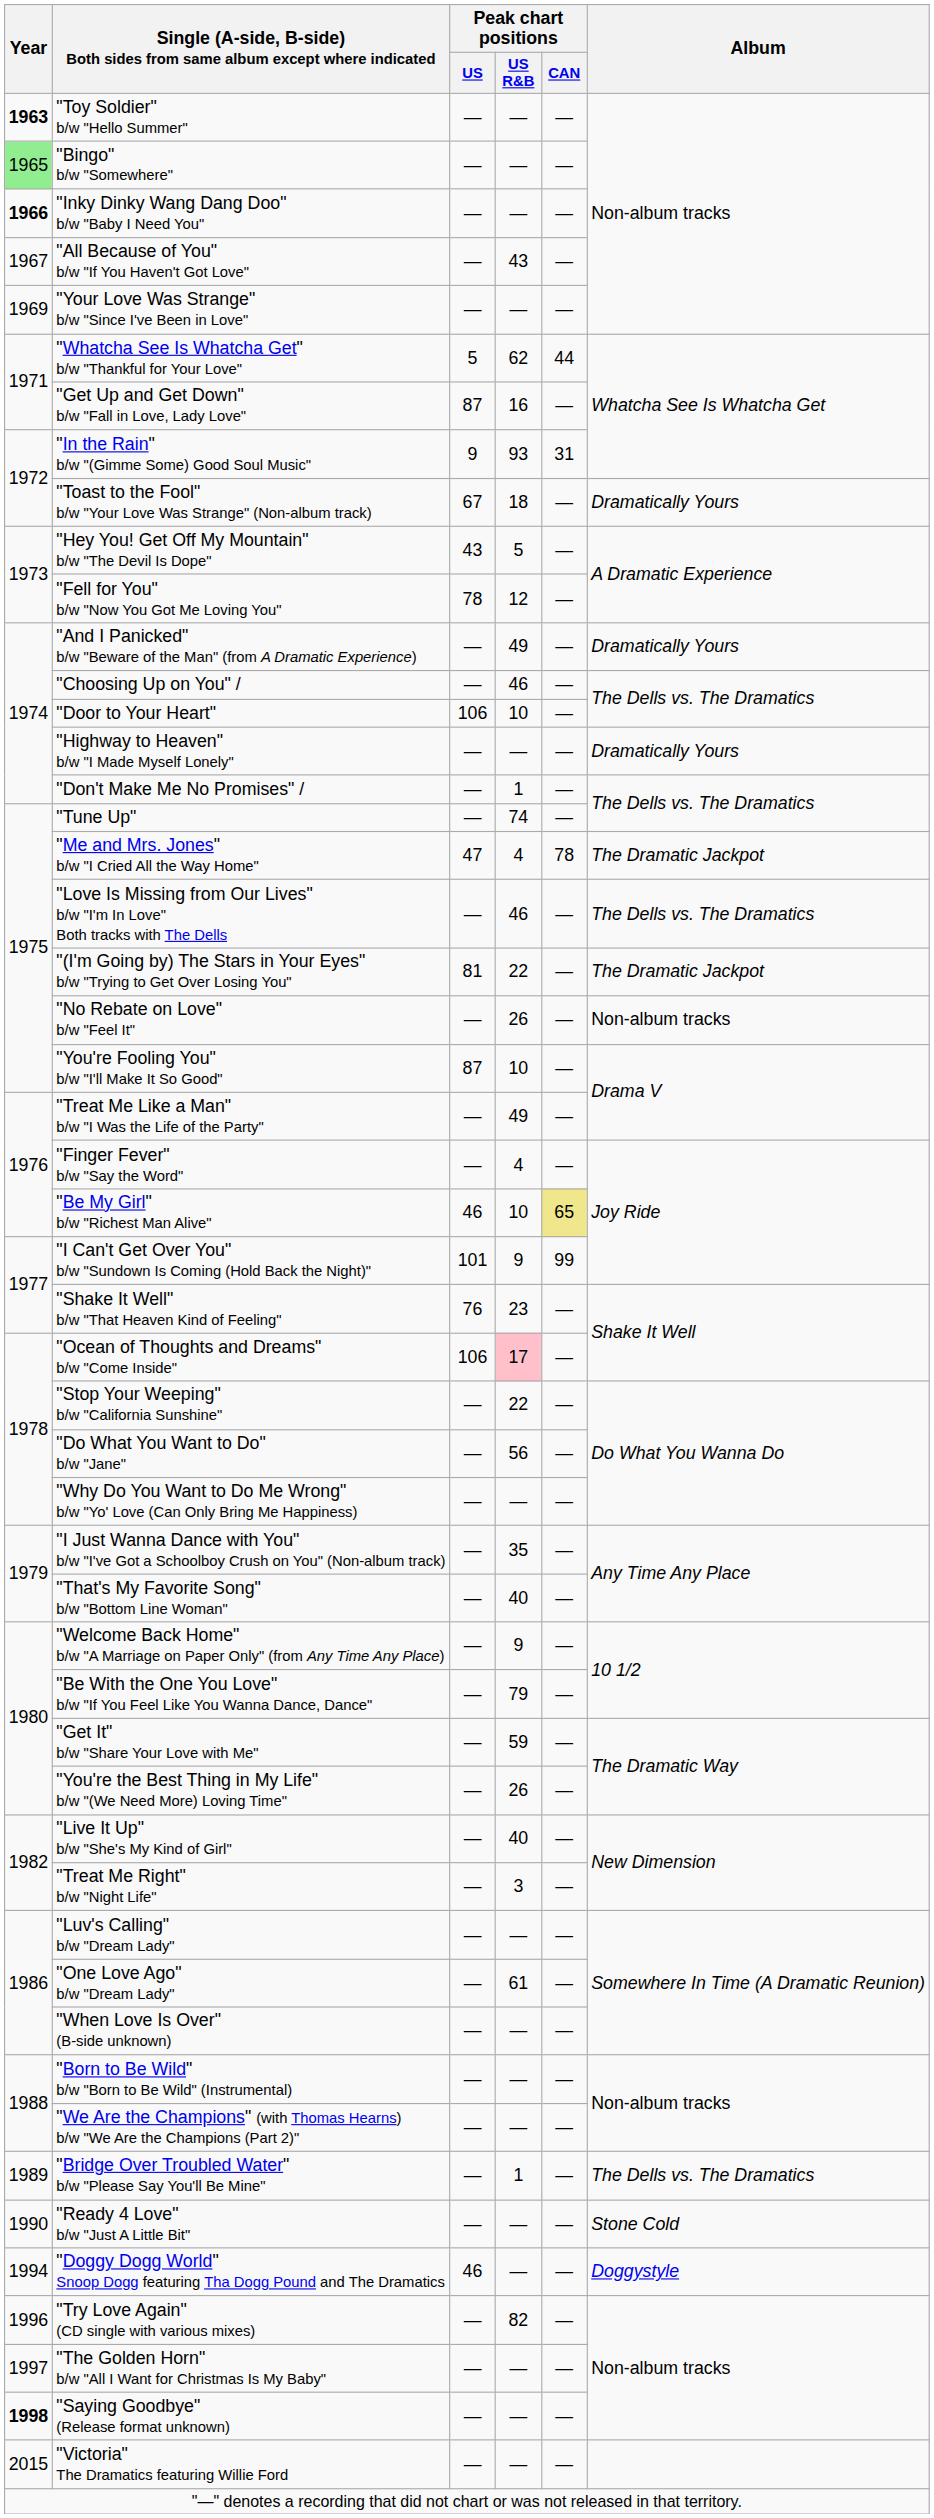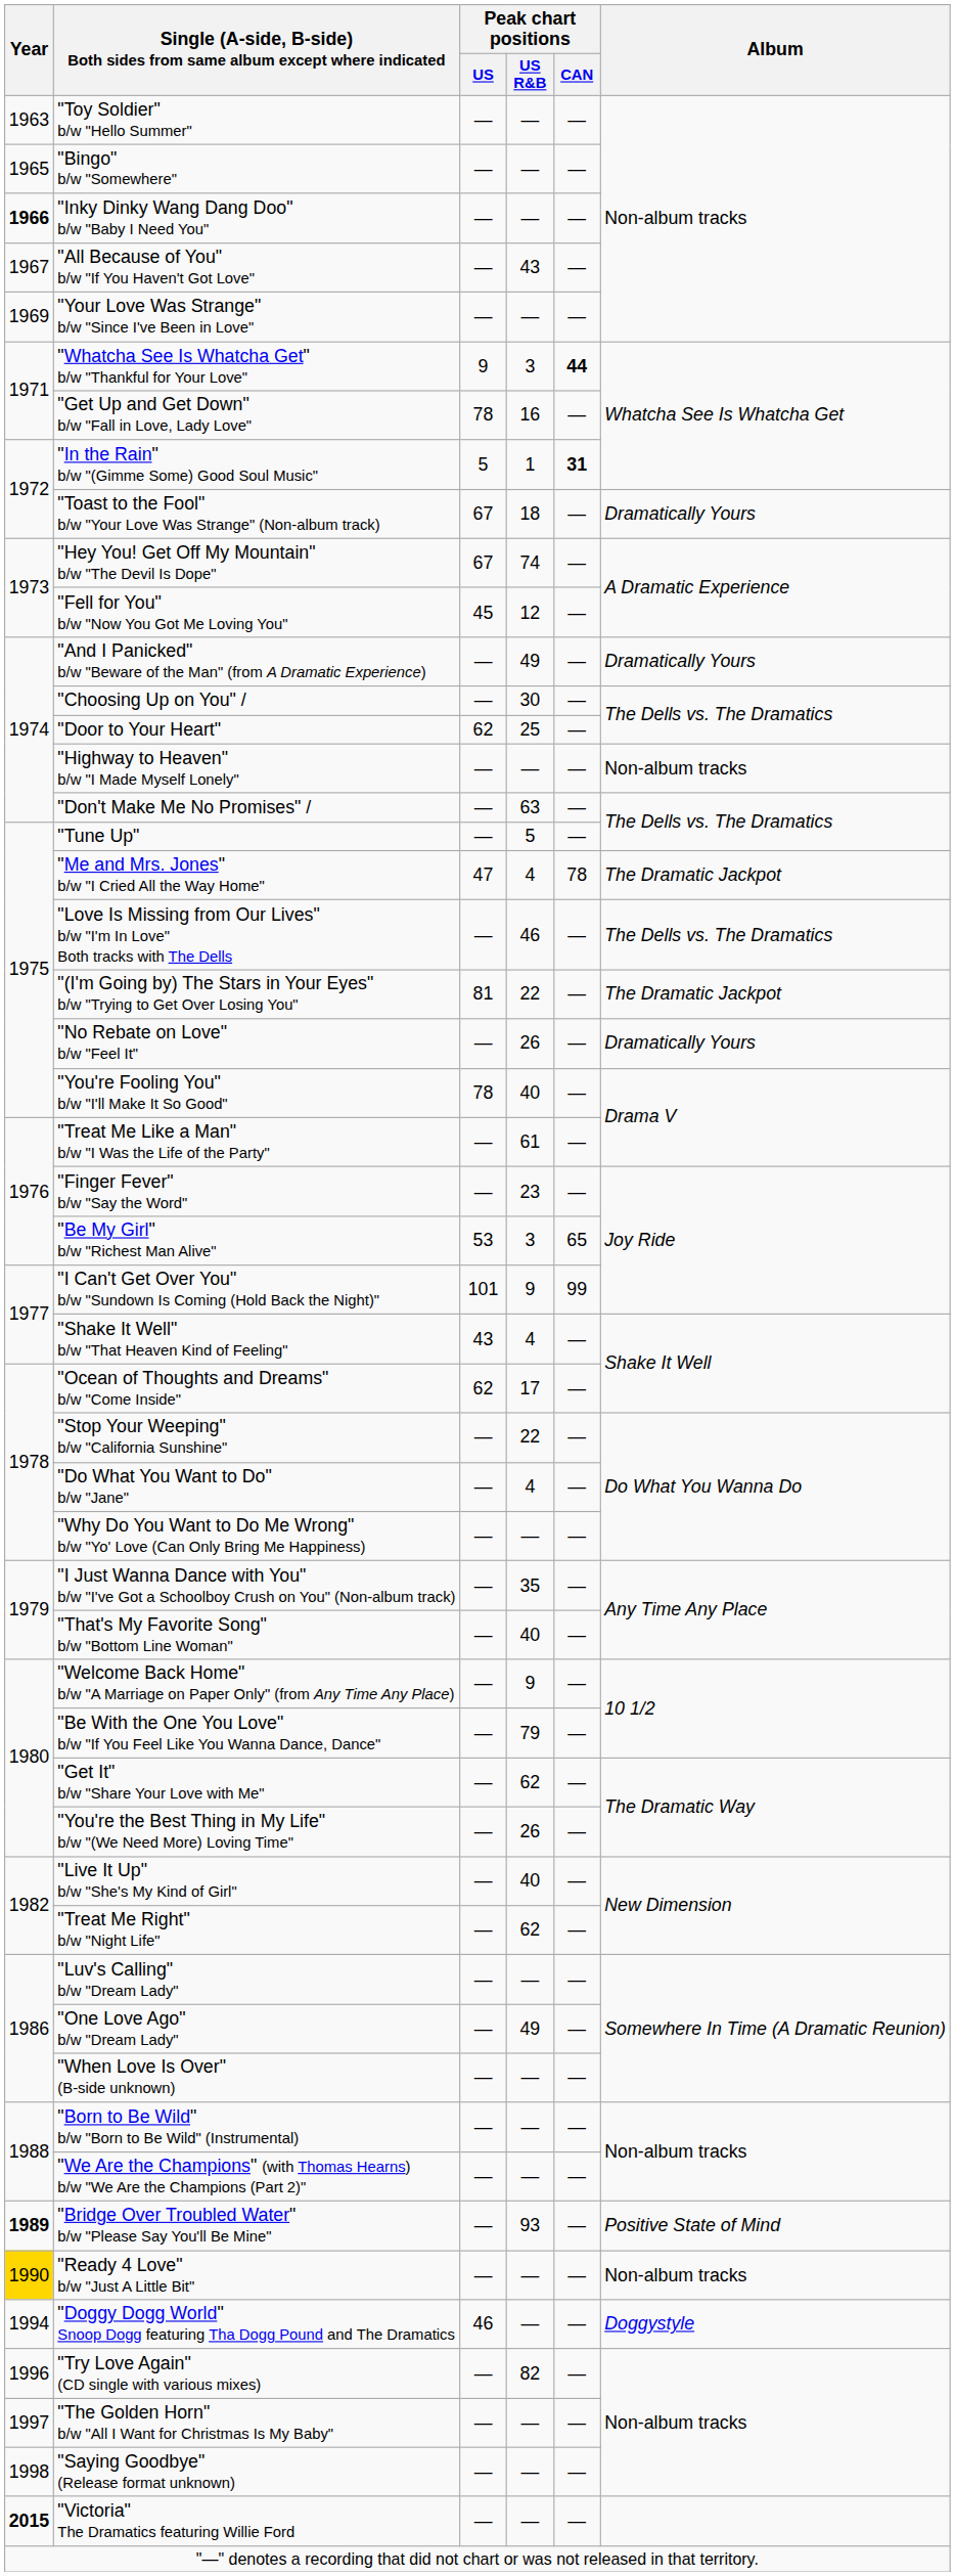"Toy Soldier" b/w "Hello Summer" | Year: bold -> normal
"Bingo" b/w "Somewhere" | Year: lightgreen background -> no background
"Whatcha See Is Whatcha Get" b/w "Thankful for Your Love" | Peak chart positions / US: 5 -> 9
"Whatcha See Is Whatcha Get" b/w "Thankful for Your Love" | Peak chart positions / US R&B: 62 -> 3
"Whatcha See Is Whatcha Get" b/w "Thankful for Your Love" | Peak chart positions / CAN: normal -> bold
"Get Up and Get Down" b/w "Fall in Love, Lady Love" | Peak chart positions / US: 87 -> 78
"In the Rain" b/w "(Gimme Some) Good Soul Music" | Peak chart positions / US: 9 -> 5
"In the Rain" b/w "(Gimme Some) Good Soul Music" | Peak chart positions / US R&B: 93 -> 1
"In the Rain" b/w "(Gimme Some) Good Soul Music" | Peak chart positions / CAN: normal -> bold
"Hey You! Get Off My Mountain" b/w "The Devil Is Dope" | Peak chart positions / US: 43 -> 67
"Hey You! Get Off My Mountain" b/w "The Devil Is Dope" | Peak chart positions / US R&B: 5 -> 74
"Fell for You" b/w "Now You Got Me Loving You" | Peak chart positions / US: 78 -> 45
"Choosing Up on You" / | Peak chart positions / US R&B: 46 -> 30
"Door to Your Heart" | Peak chart positions / US: 106 -> 62
"Door to Your Heart" | Peak chart positions / US R&B: 10 -> 25
"Highway to Heaven" b/w "I Made Myself Lonely" | Album: Dramatically Yours -> Non-album tracks
"Don't Make Me No Promises" / | Peak chart positions / US R&B: 1 -> 63
"Tune Up" | Peak chart positions / US R&B: 74 -> 5
"No Rebate on Love" b/w "Feel It" | Album: Non-album tracks -> Dramatically Yours
"You're Fooling You" b/w "I'll Make It So Good" | Peak chart positions / US: 87 -> 78
"You're Fooling You" b/w "I'll Make It So Good" | Peak chart positions / US R&B: 10 -> 40
"Treat Me Like a Man" b/w "I Was the Life of the Party" | Peak chart positions / US R&B: 49 -> 61
"Finger Fever" b/w "Say the Word" | Peak chart positions / US R&B: 4 -> 23
"Be My Girl" b/w "Richest Man Alive" | Peak chart positions / US: 46 -> 53
"Be My Girl" b/w "Richest Man Alive" | Peak chart positions / US R&B: 10 -> 3
"Be My Girl" b/w "Richest Man Alive" | Peak chart positions / CAN: khaki background -> no background
"Shake It Well" b/w "That Heaven Kind of Feeling" | Peak chart positions / US: 76 -> 43
"Shake It Well" b/w "That Heaven Kind of Feeling" | Peak chart positions / US R&B: 23 -> 4
"Ocean of Thoughts and Dreams" b/w "Come Inside" | Peak chart positions / US: 106 -> 62
"Ocean of Thoughts and Dreams" b/w "Come Inside" | Peak chart positions / US R&B: pink background -> no background
"Do What You Want to Do" b/w "Jane" | Peak chart positions / US R&B: 56 -> 4
"Get It" b/w "Share Your Love with Me" | Peak chart positions / US R&B: 59 -> 62
"Treat Me Right" b/w "Night Life" | Peak chart positions / US R&B: 3 -> 62
"One Love Ago" b/w "Dream Lady" | Peak chart positions / US R&B: 61 -> 49
"Bridge Over Troubled Water" b/w "Please Say You'll Be Mine" | Year: normal -> bold
"Bridge Over Troubled Water" b/w "Please Say You'll Be Mine" | Peak chart positions / US R&B: 1 -> 93
"Bridge Over Troubled Water" b/w "Please Say You'll Be Mine" | Album: The Dells vs. The Dramatics -> Positive State of Mind
"Ready 4 Love" b/w "Just A Little Bit" | Year: no background -> gold background
"Ready 4 Love" b/w "Just A Little Bit" | Album: Stone Cold -> Non-album tracks
"Saying Goodbye" (Release format unknown) | Year: bold -> normal
"Victoria" The Dramatics featuring Willie Ford | Year: normal -> bold
